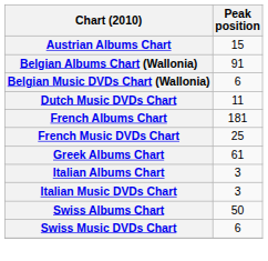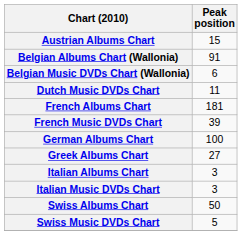French Music DVDs Chart | Peak position: 25 -> 39
+ row: German Albums Chart | 100
Greek Albums Chart | Peak position: 61 -> 27
Swiss Music DVDs Chart | Peak position: 6 -> 5
